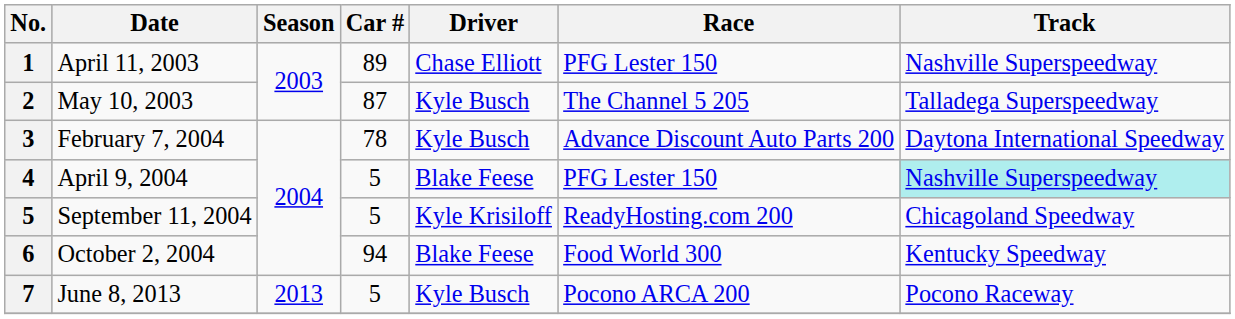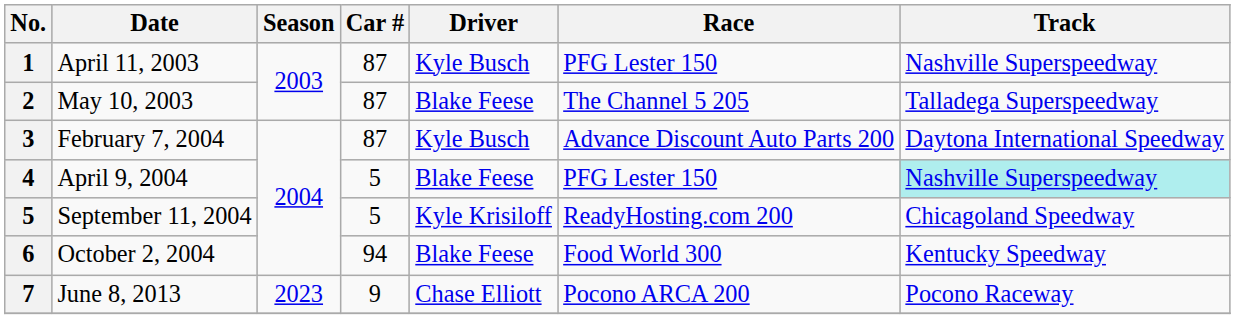April 11, 2003 | Car #: 89 -> 87
April 11, 2003 | Driver: Chase Elliott -> Kyle Busch
May 10, 2003 | Driver: Kyle Busch -> Blake Feese
February 7, 2004 | Car #: 78 -> 87
June 8, 2013 | Season: 2013 -> 2023
June 8, 2013 | Car #: 5 -> 9
June 8, 2013 | Driver: Kyle Busch -> Chase Elliott
